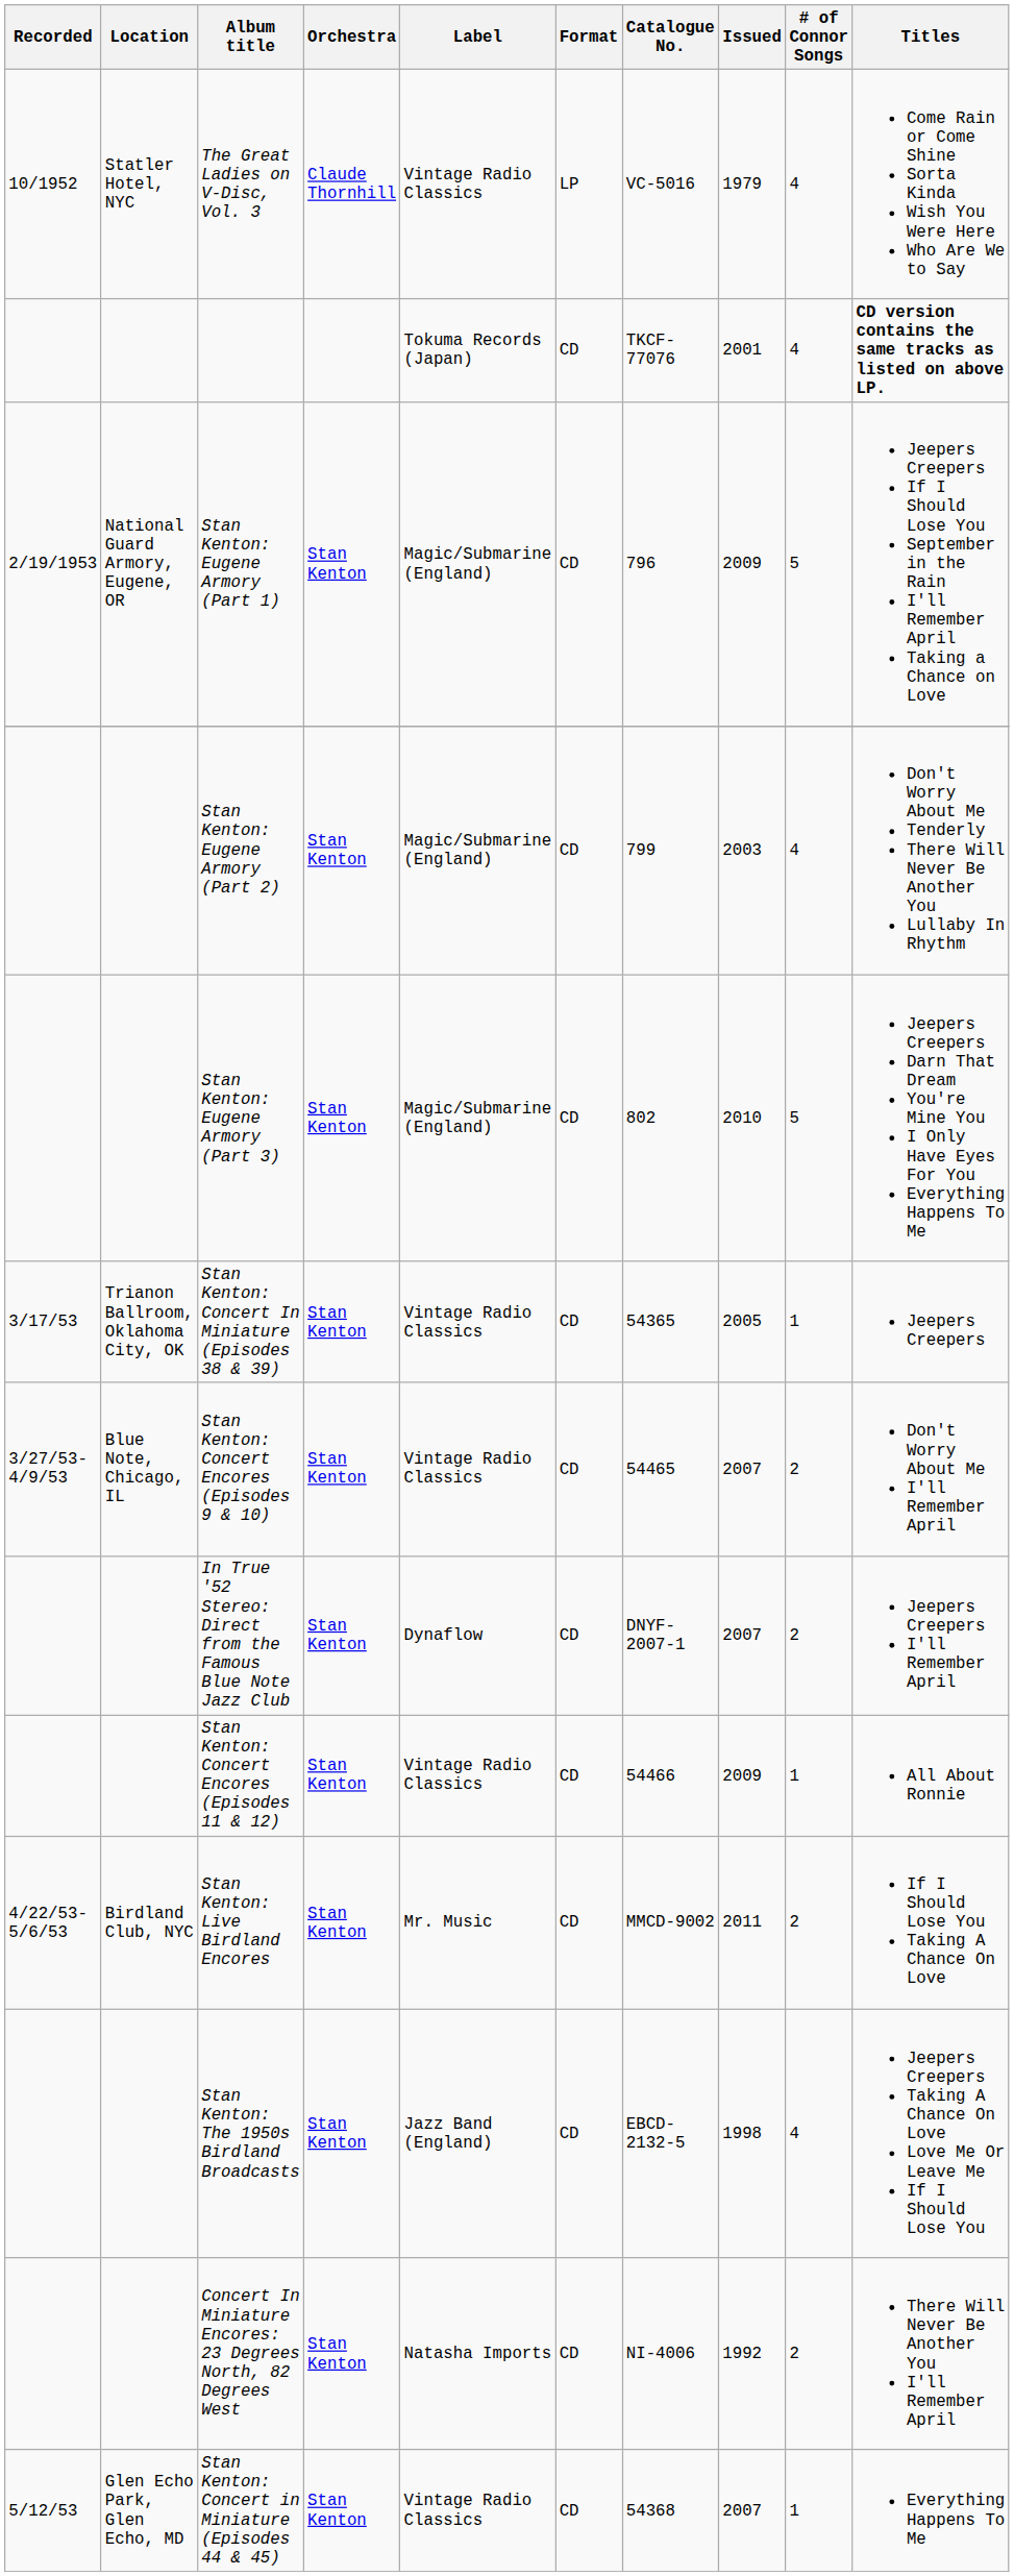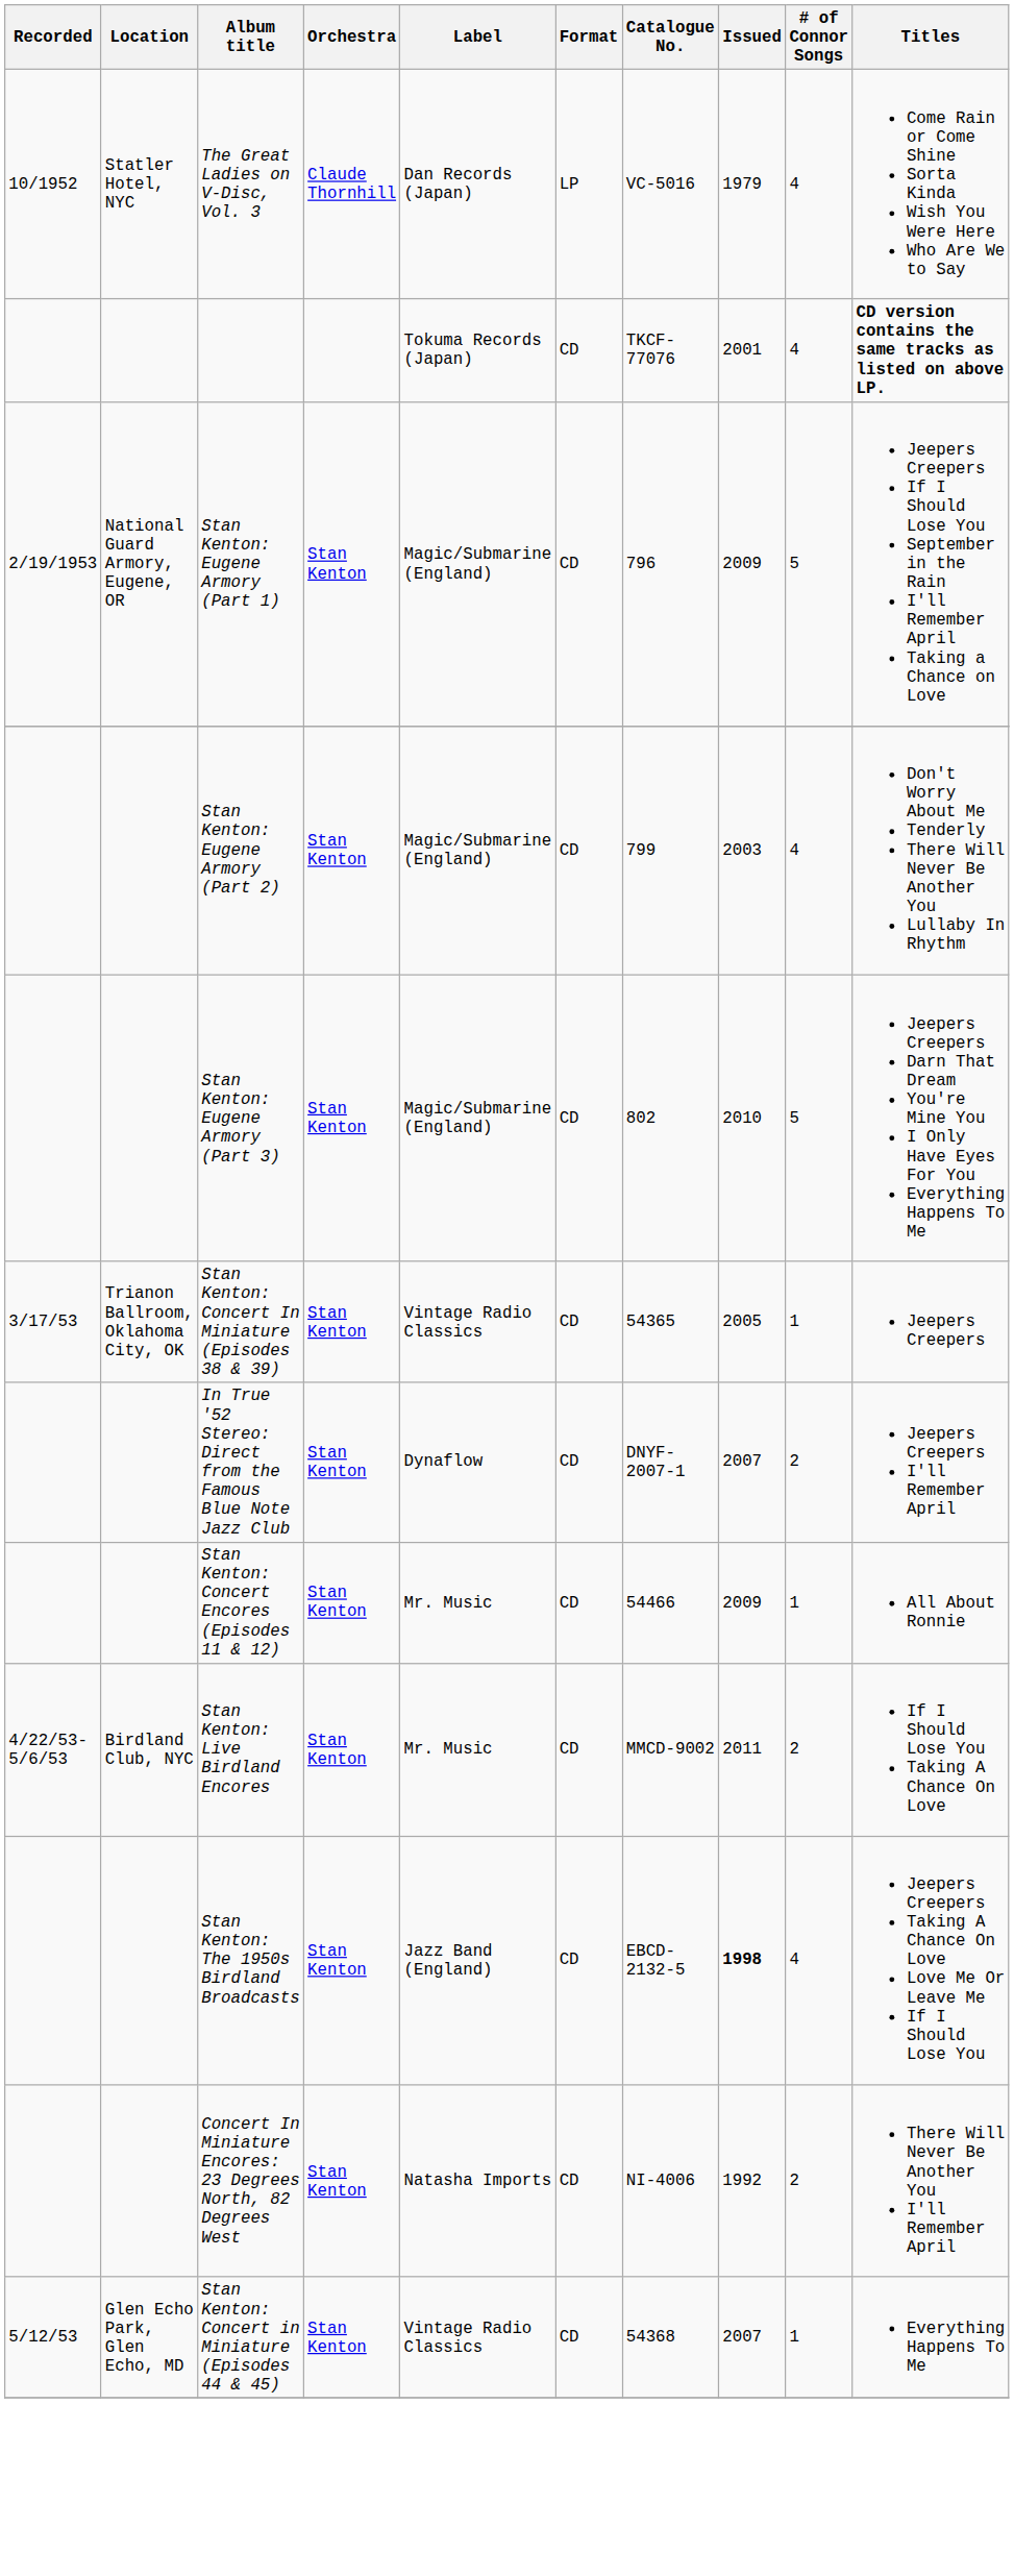The Great Ladies on V-Disc, Vol. 3 | Label: Vintage Radio Classics -> Dan Records (Japan)
- row: 3/27/53-4/9/53 | Blue Note, Chicago, IL | Stan Kenton: Concert Encores (Episodes 9 & 10) | Stan Kenton | Vintage Radio Classics | CD | 54465 | 2007 | 2 | Don't Worry About Me I'll Remember April
Stan Kenton: Concert Encores (Episodes 11 & 12) | Label: Vintage Radio Classics -> Mr. Music
Stan Kenton: The 1950s Birdland Broadcasts | Issued: normal -> bold
